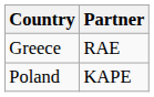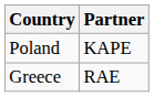rows swapped: Poland <-> Greece
